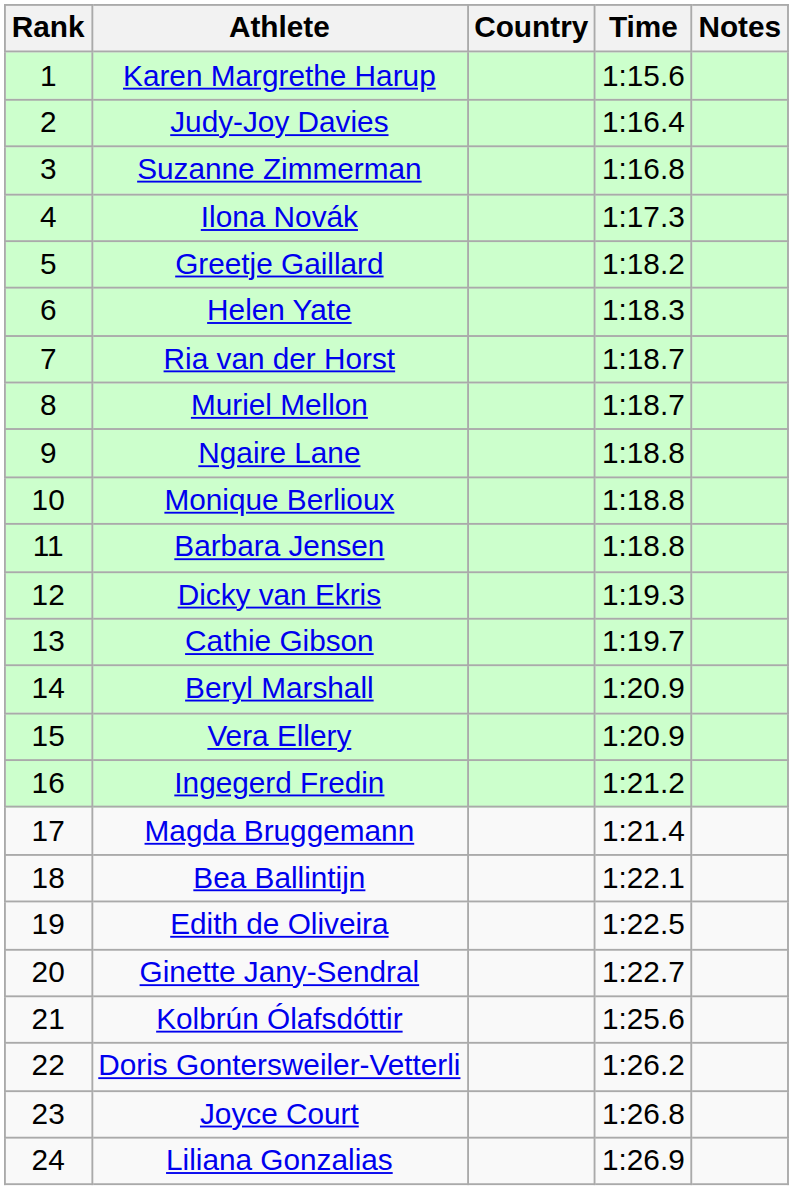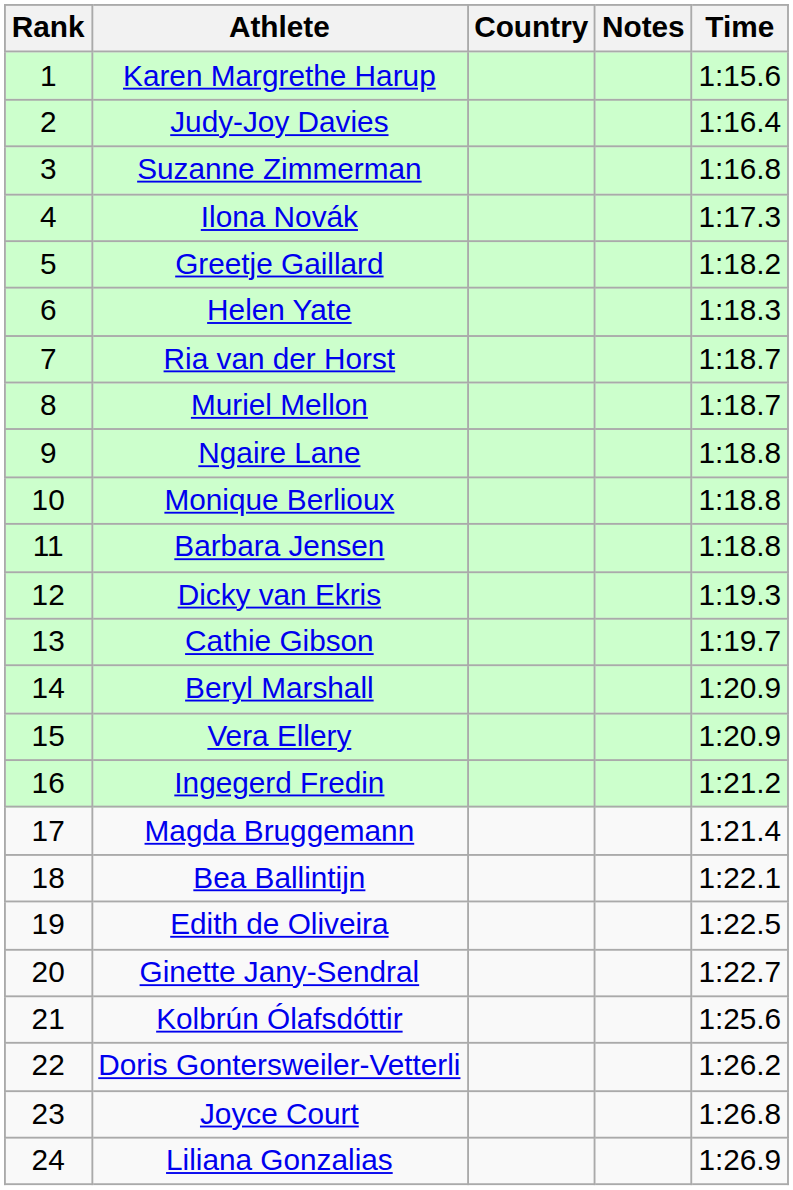columns swapped: Time <-> Notes
